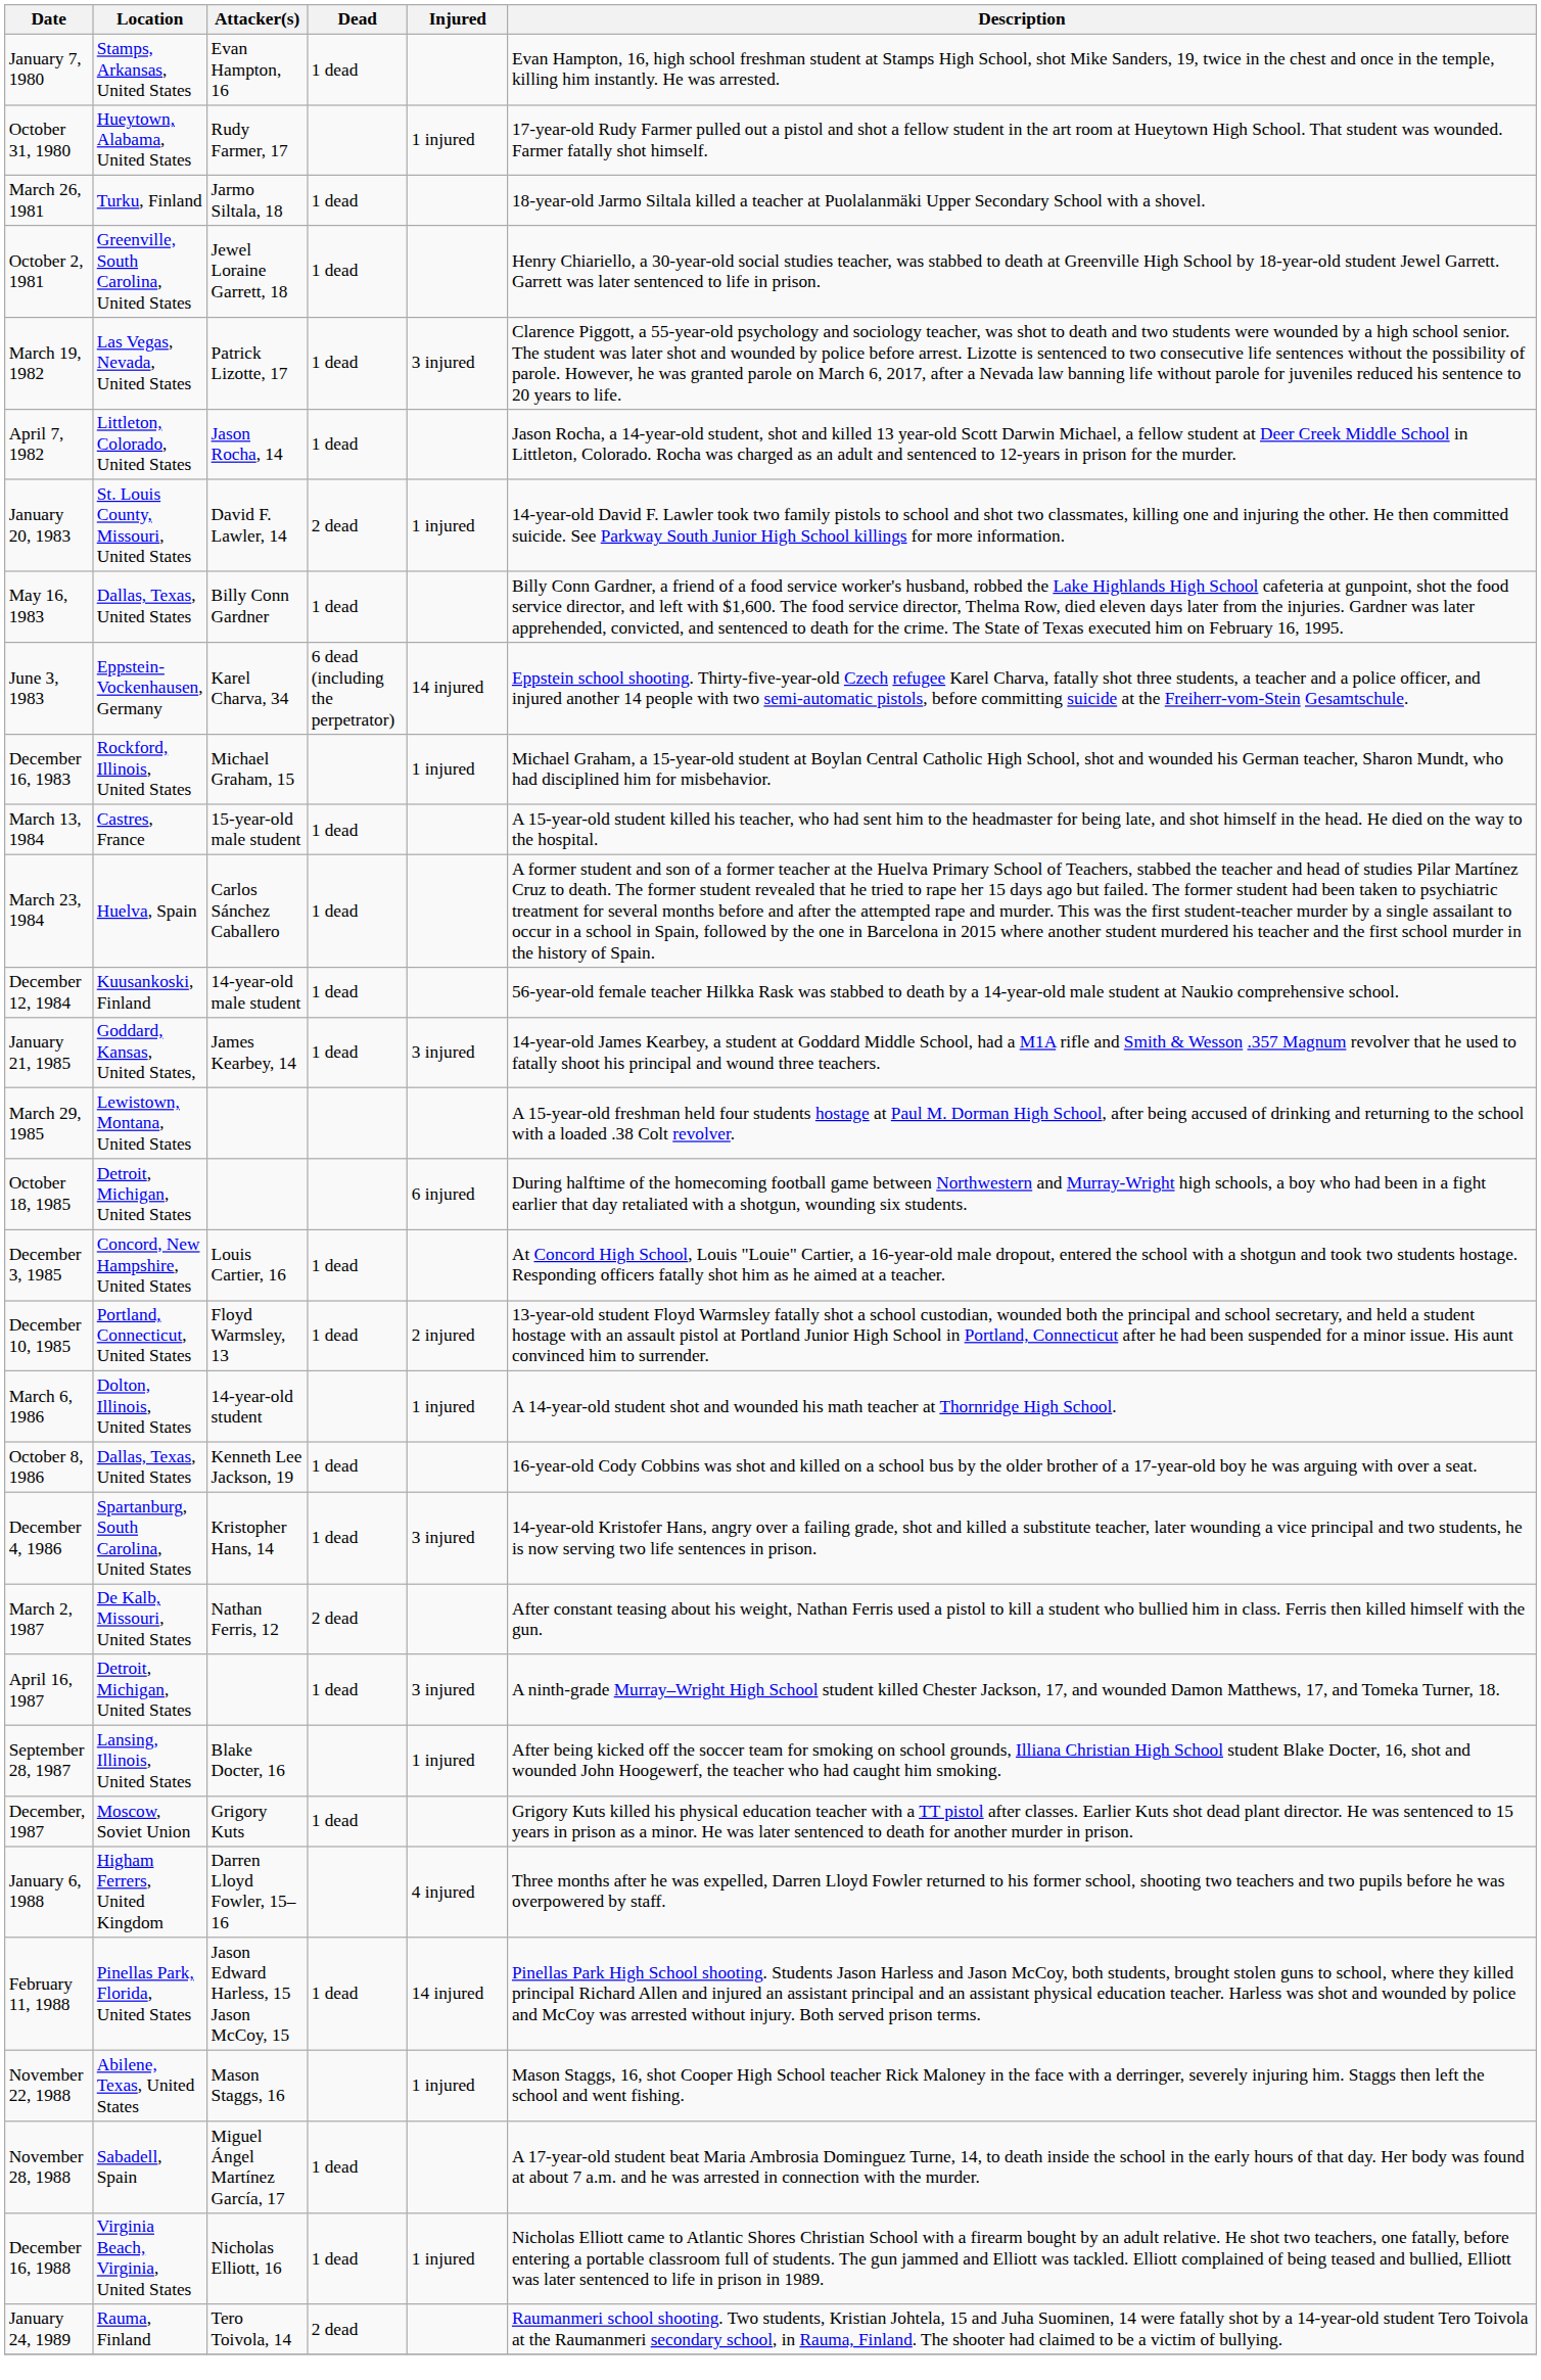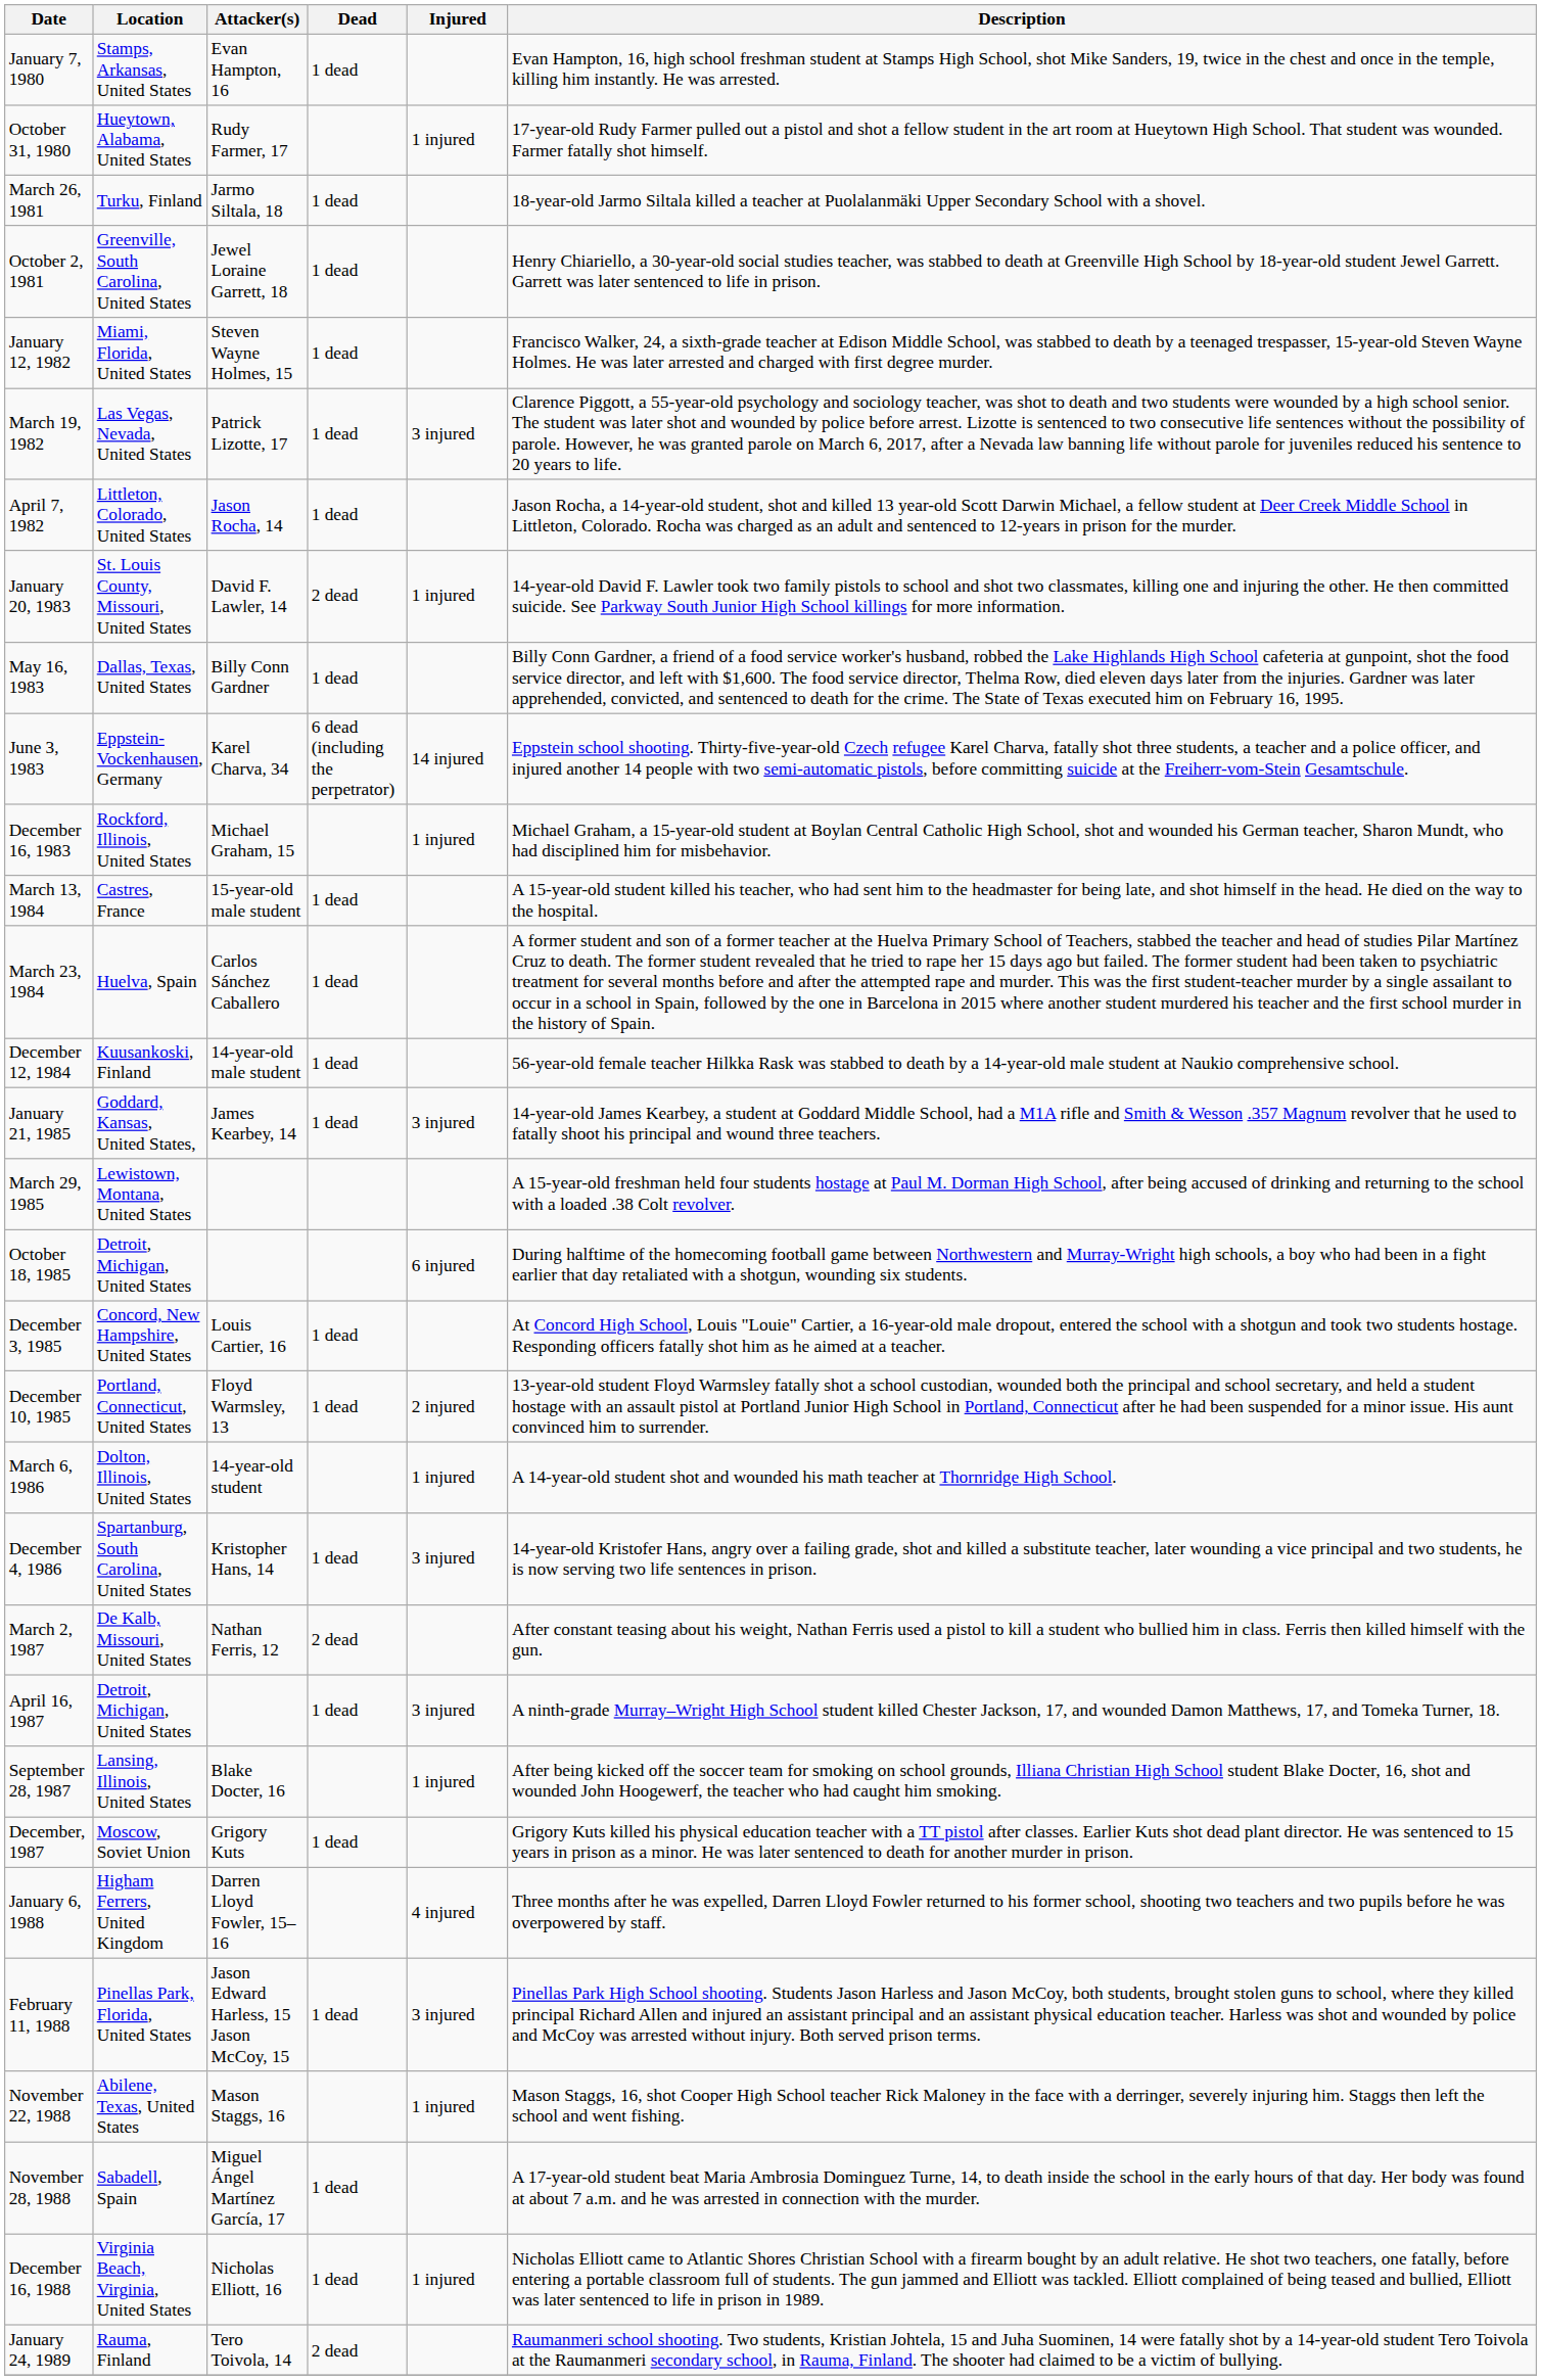+ row: January 12, 1982 | Miami, Florida, United States | Steven Wayne Holmes, 15 | 1 dead | Francisco Walker, 24, a sixth-grade teacher at Edison Middle School, was stabbed to death by a teenaged trespasser, 15-year-old Steven Wayne Holmes. He was later arrested and charged with first degree murder.
- row: October 8, 1986 | Dallas, Texas, United States | Kenneth Lee Jackson, 19 | 1 dead | 16-year-old Cody Cobbins was shot and killed on a school bus by the older brother of a 17-year-old boy he was arguing with over a seat.
February 11, 1988 | Injured: 14 injured -> 3 injured
